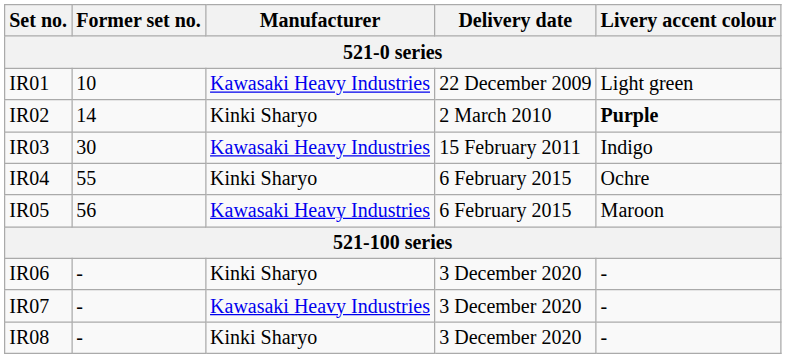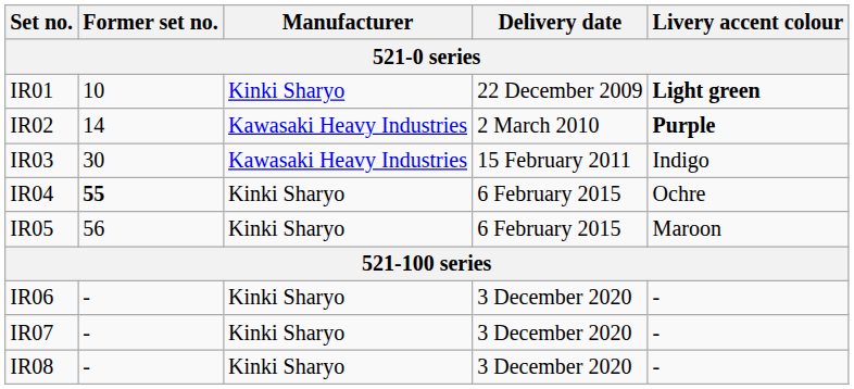IR01 | Manufacturer: Kawasaki Heavy Industries -> Kinki Sharyo
IR01 | Livery accent colour: normal -> bold
IR02 | Manufacturer: Kinki Sharyo -> Kawasaki Heavy Industries
IR04 | Former set no.: normal -> bold
IR05 | Manufacturer: Kawasaki Heavy Industries -> Kinki Sharyo
IR07 | Manufacturer: Kawasaki Heavy Industries -> Kinki Sharyo
